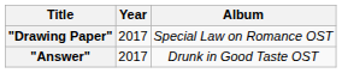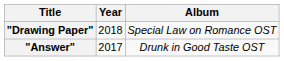"Drawing Paper" | Year: 2017 -> 2018
